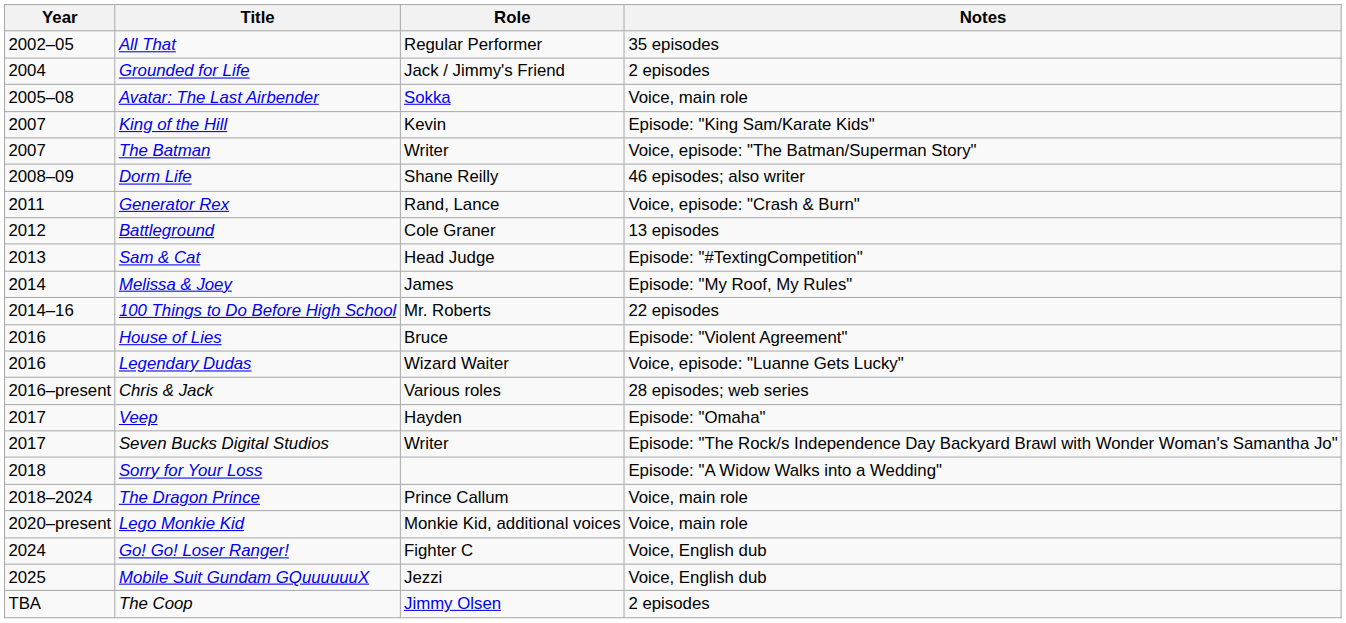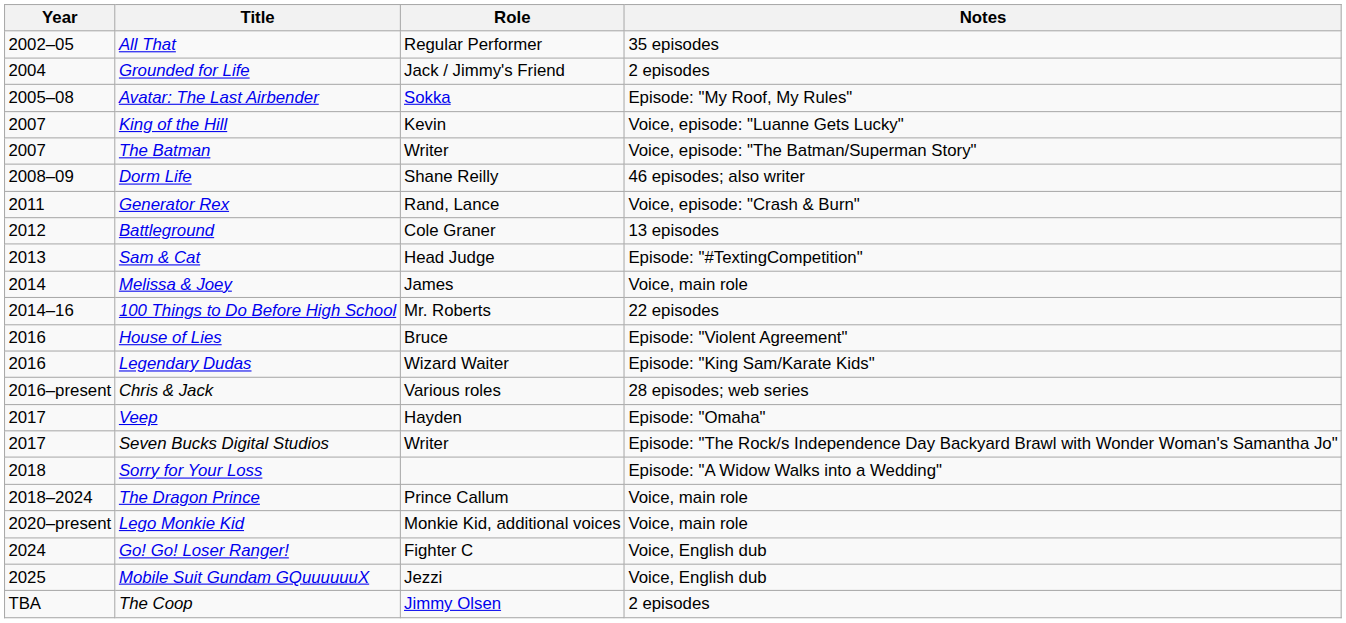Avatar: The Last Airbender | Notes: Voice, main role -> Episode: "My Roof, My Rules"
King of the Hill | Notes: Episode: "King Sam/Karate Kids" -> Voice, episode: "Luanne Gets Lucky"
Melissa & Joey | Notes: Episode: "My Roof, My Rules" -> Voice, main role
Legendary Dudas | Notes: Voice, episode: "Luanne Gets Lucky" -> Episode: "King Sam/Karate Kids"
